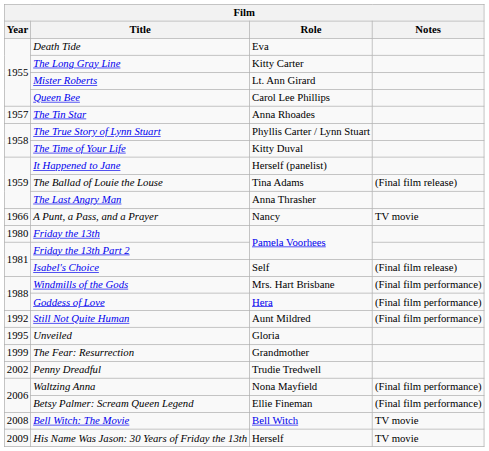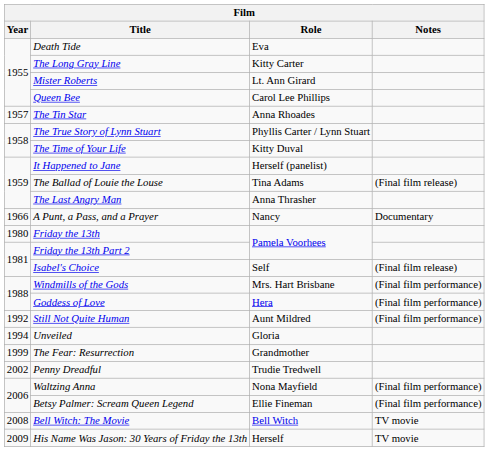A Punt, a Pass, and a Prayer | Notes: TV movie -> Documentary
Unveiled | Year: 1995 -> 1994
